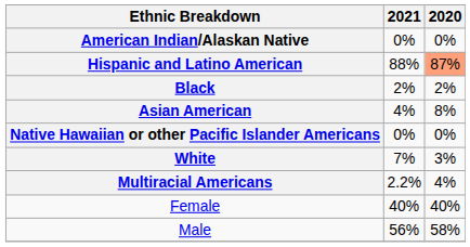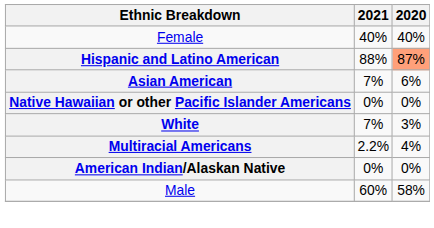rows swapped: American Indian/Alaskan Native <-> Female
- row: Black | 2% | 2%
Asian American | 2021: 4% -> 7%
Asian American | 2020: 8% -> 6%
Male | 2021: 56% -> 60%
